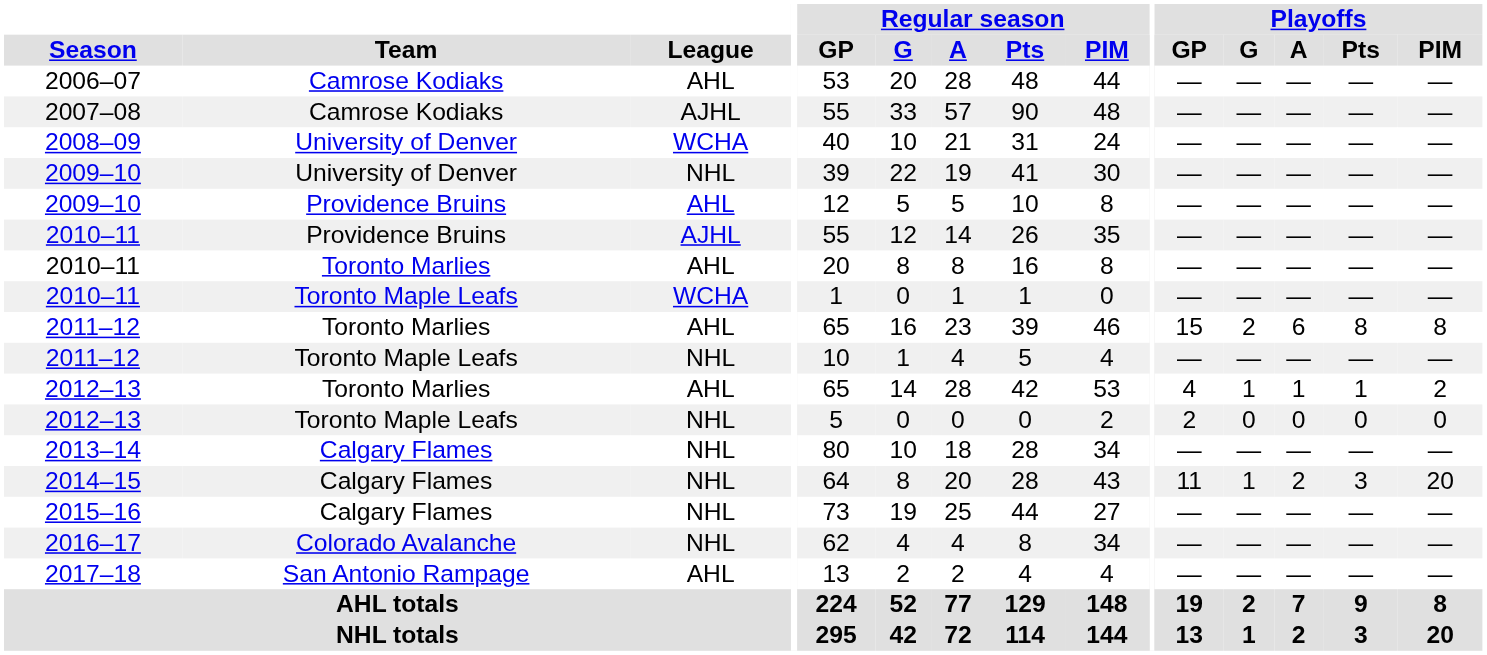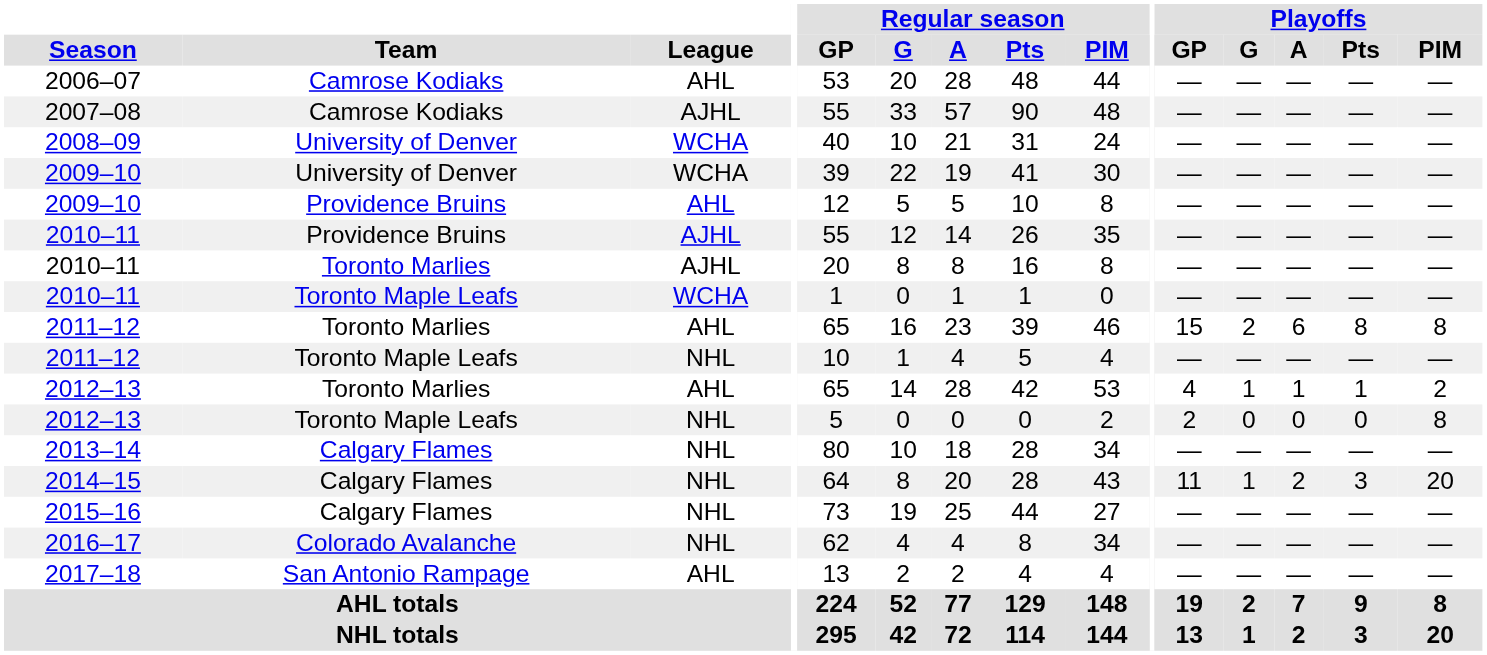2009–10 / University of Denver | League: NHL -> WCHA
2010–11 / Toronto Marlies | League: AHL -> AJHL
2012–13 / Toronto Maple Leafs | Playoffs / PIM: 0 -> 8
